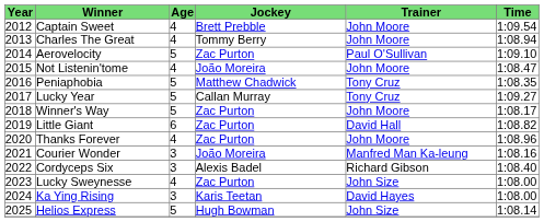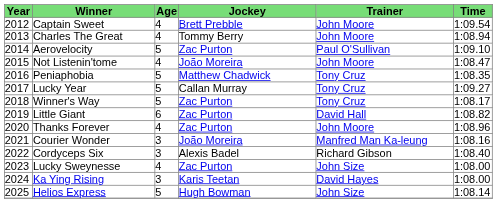Winner's Way | Trainer: John Moore -> Tony Cruz
